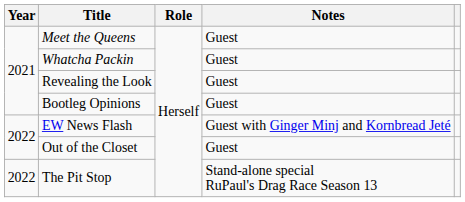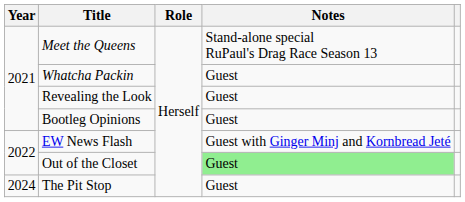Meet the Queens | Notes: Guest -> Stand-alone special RuPaul's Drag Race Season 13
Out of the Closet | Notes: no background -> lightgreen background
The Pit Stop | Year: 2022 -> 2024
The Pit Stop | Notes: Stand-alone special RuPaul's Drag Race Season 13 -> Guest
